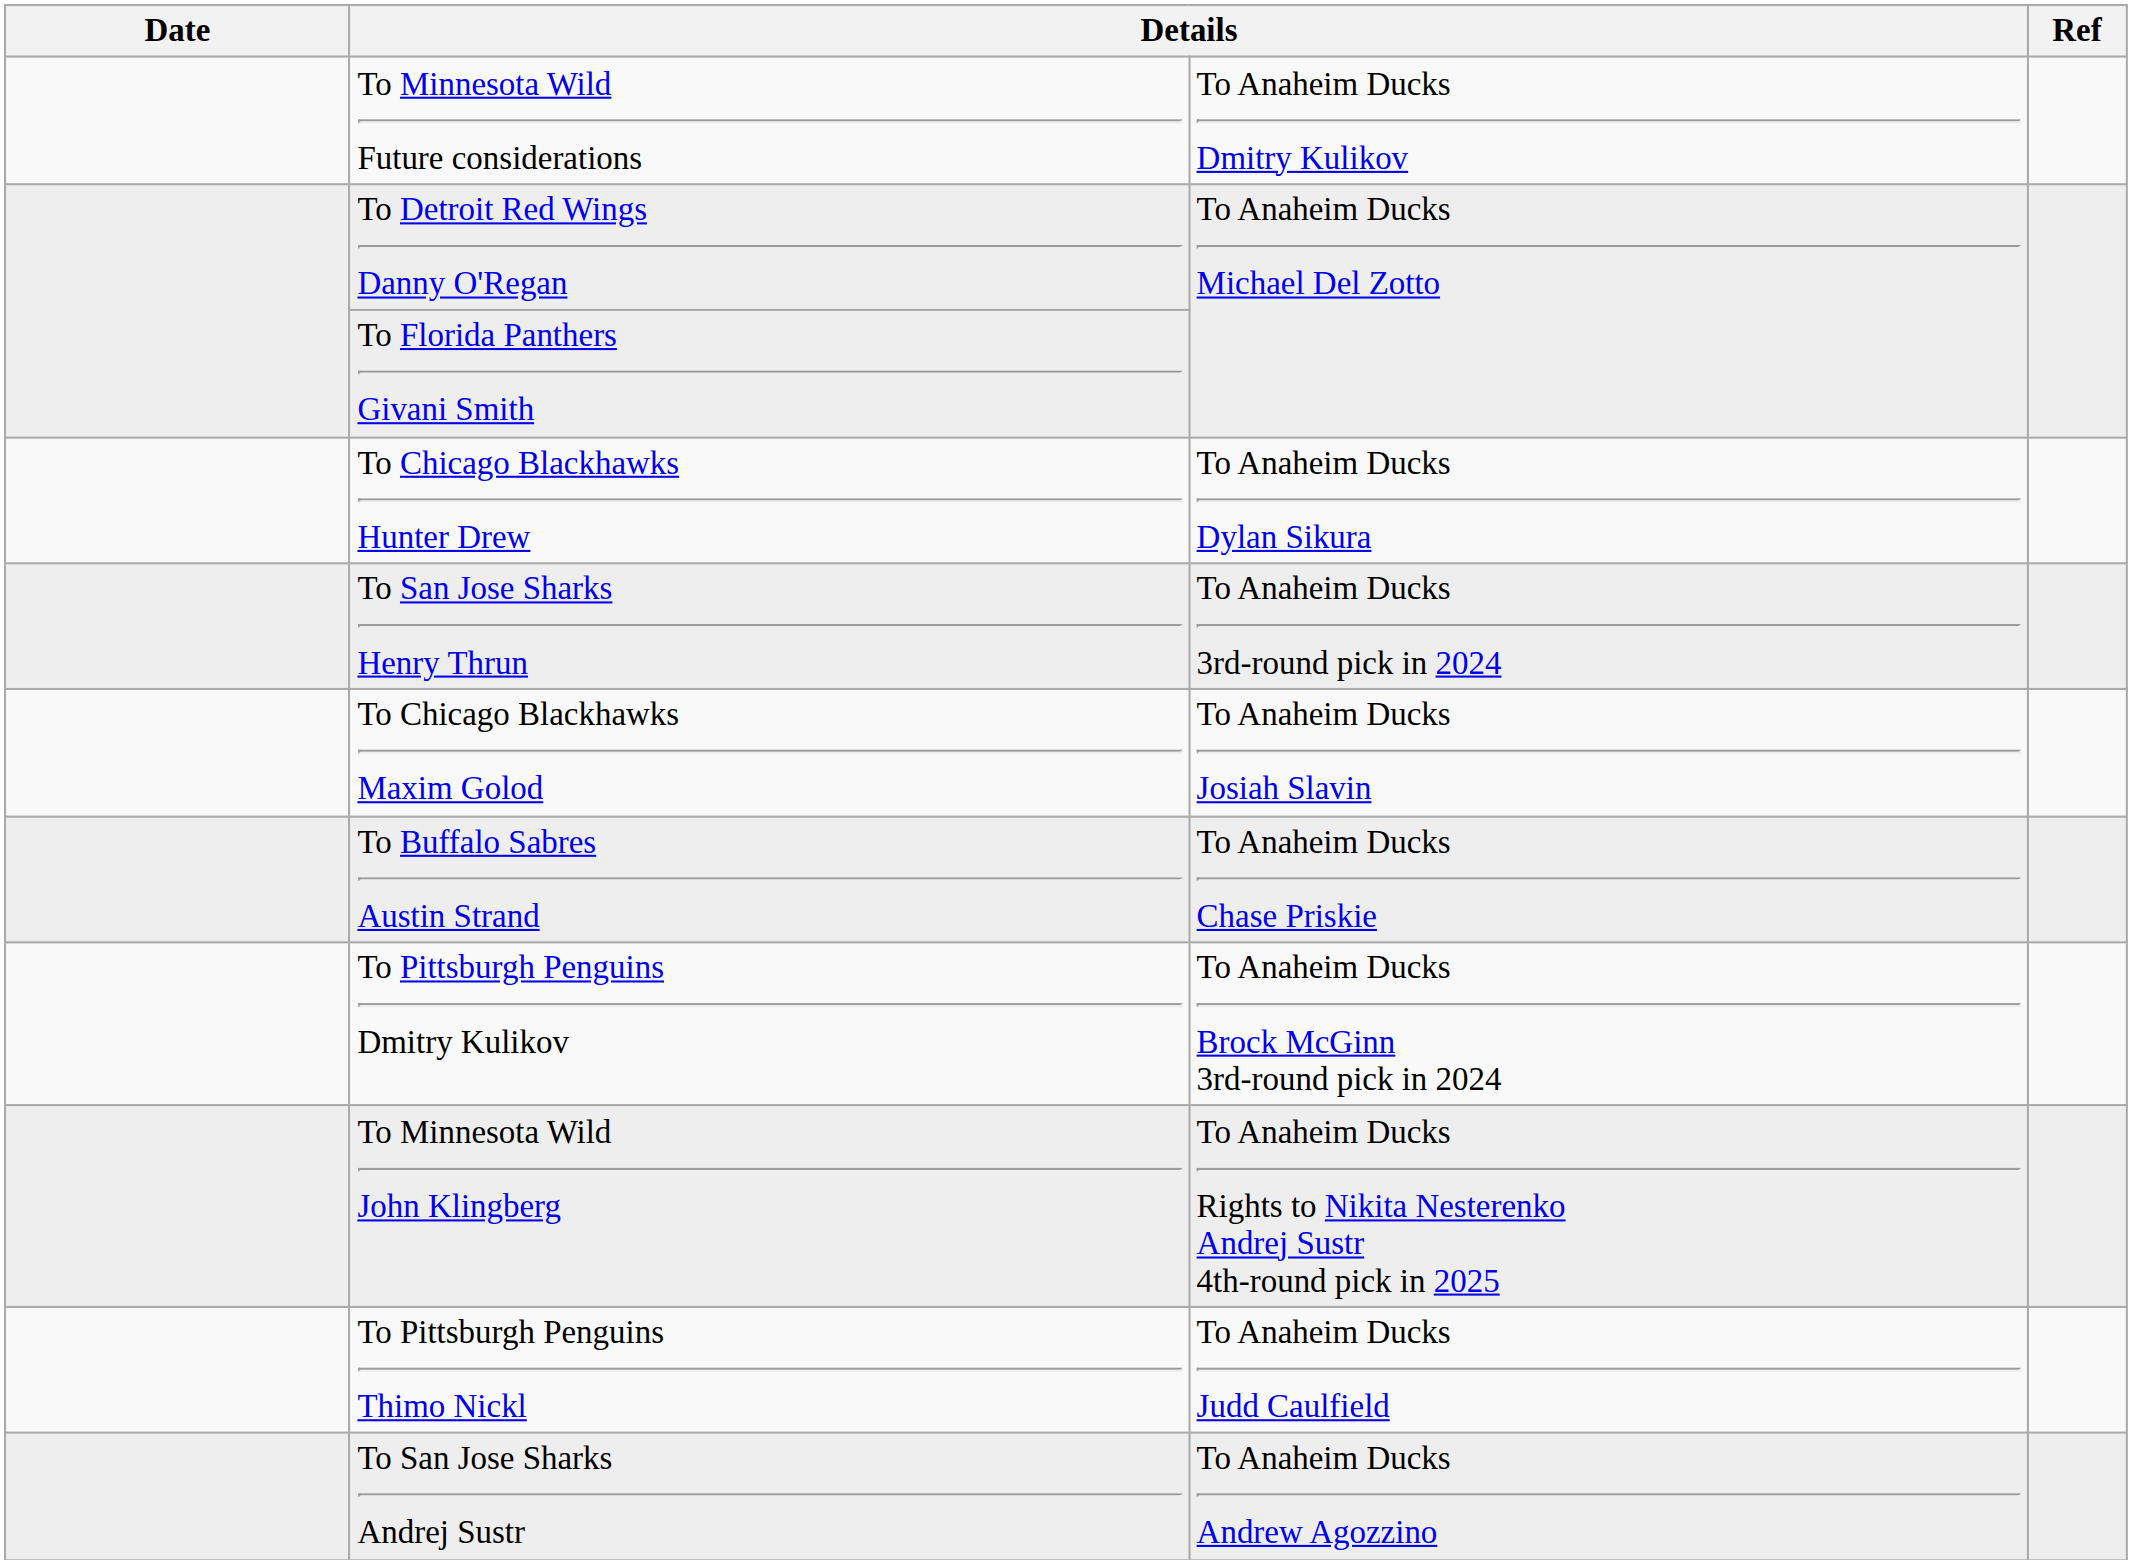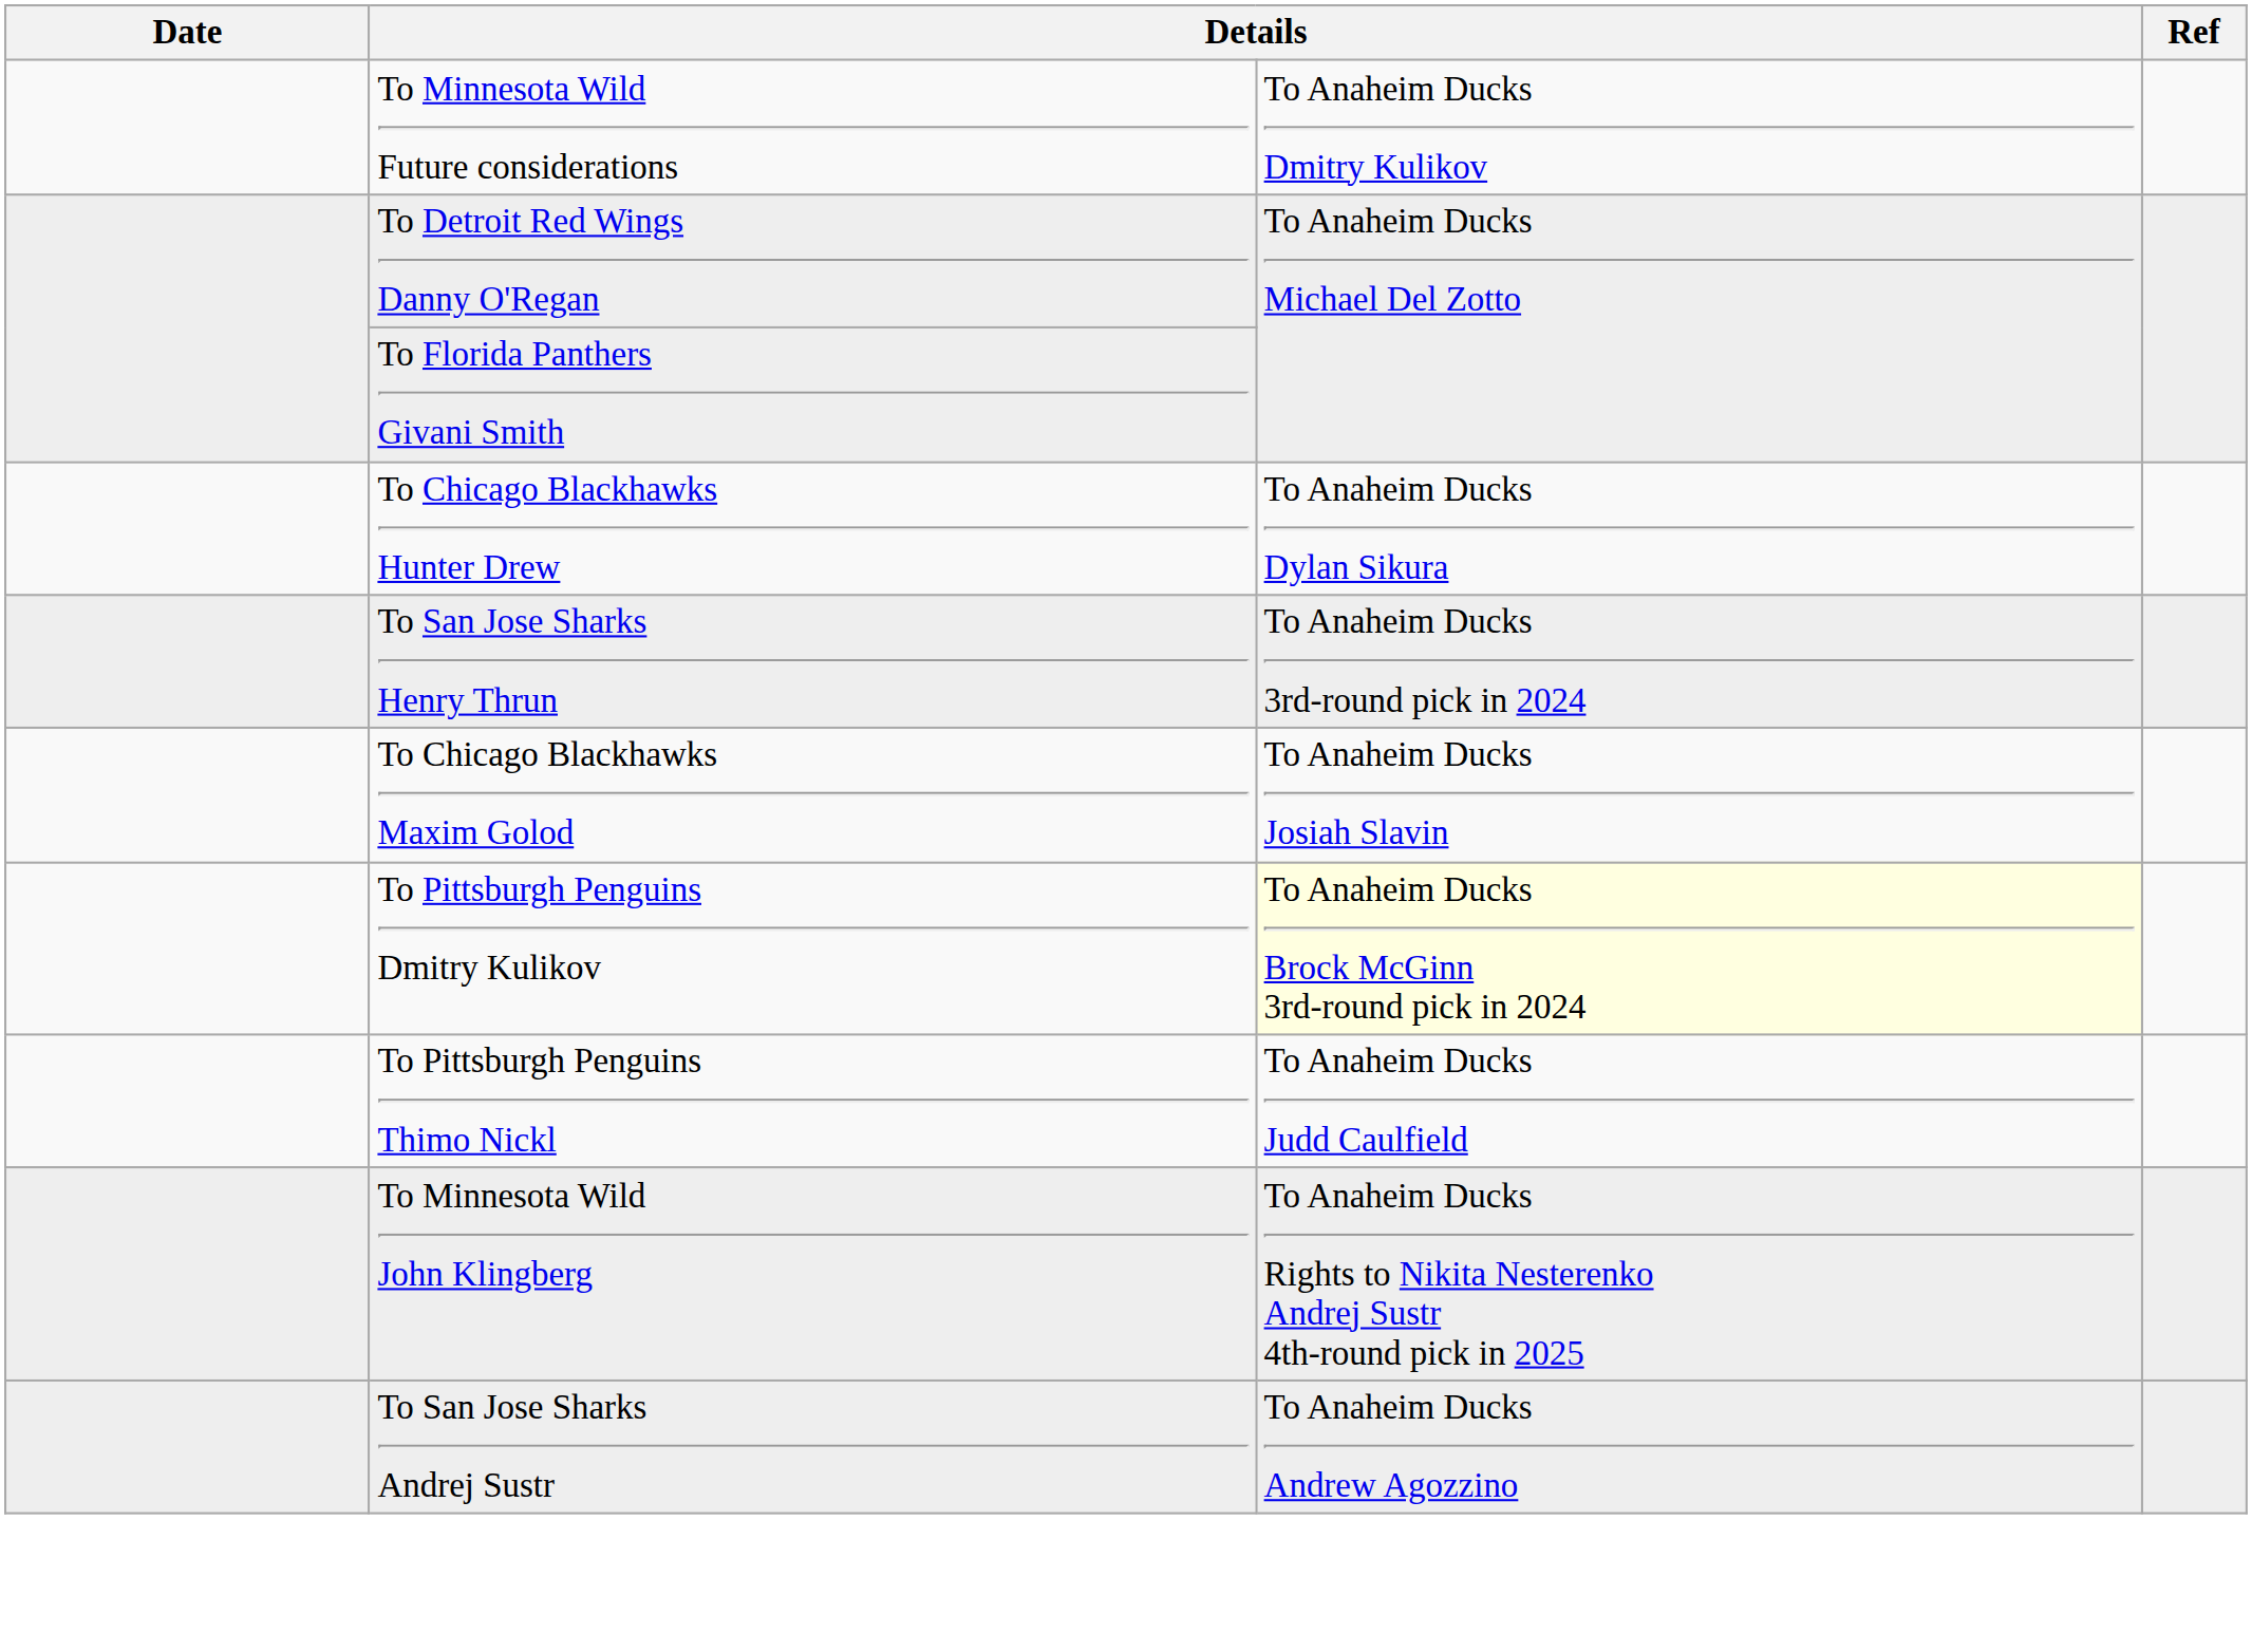- row: To Buffalo Sabres Austin Strand | To Anaheim Ducks Chase Priskie
To Pittsburgh Penguins Dmitry Kulikov | column 3: no background -> lightyellow background
rows swapped: To Minnesota Wild John Klingberg <-> To Pittsburgh Penguins Thimo Nickl
